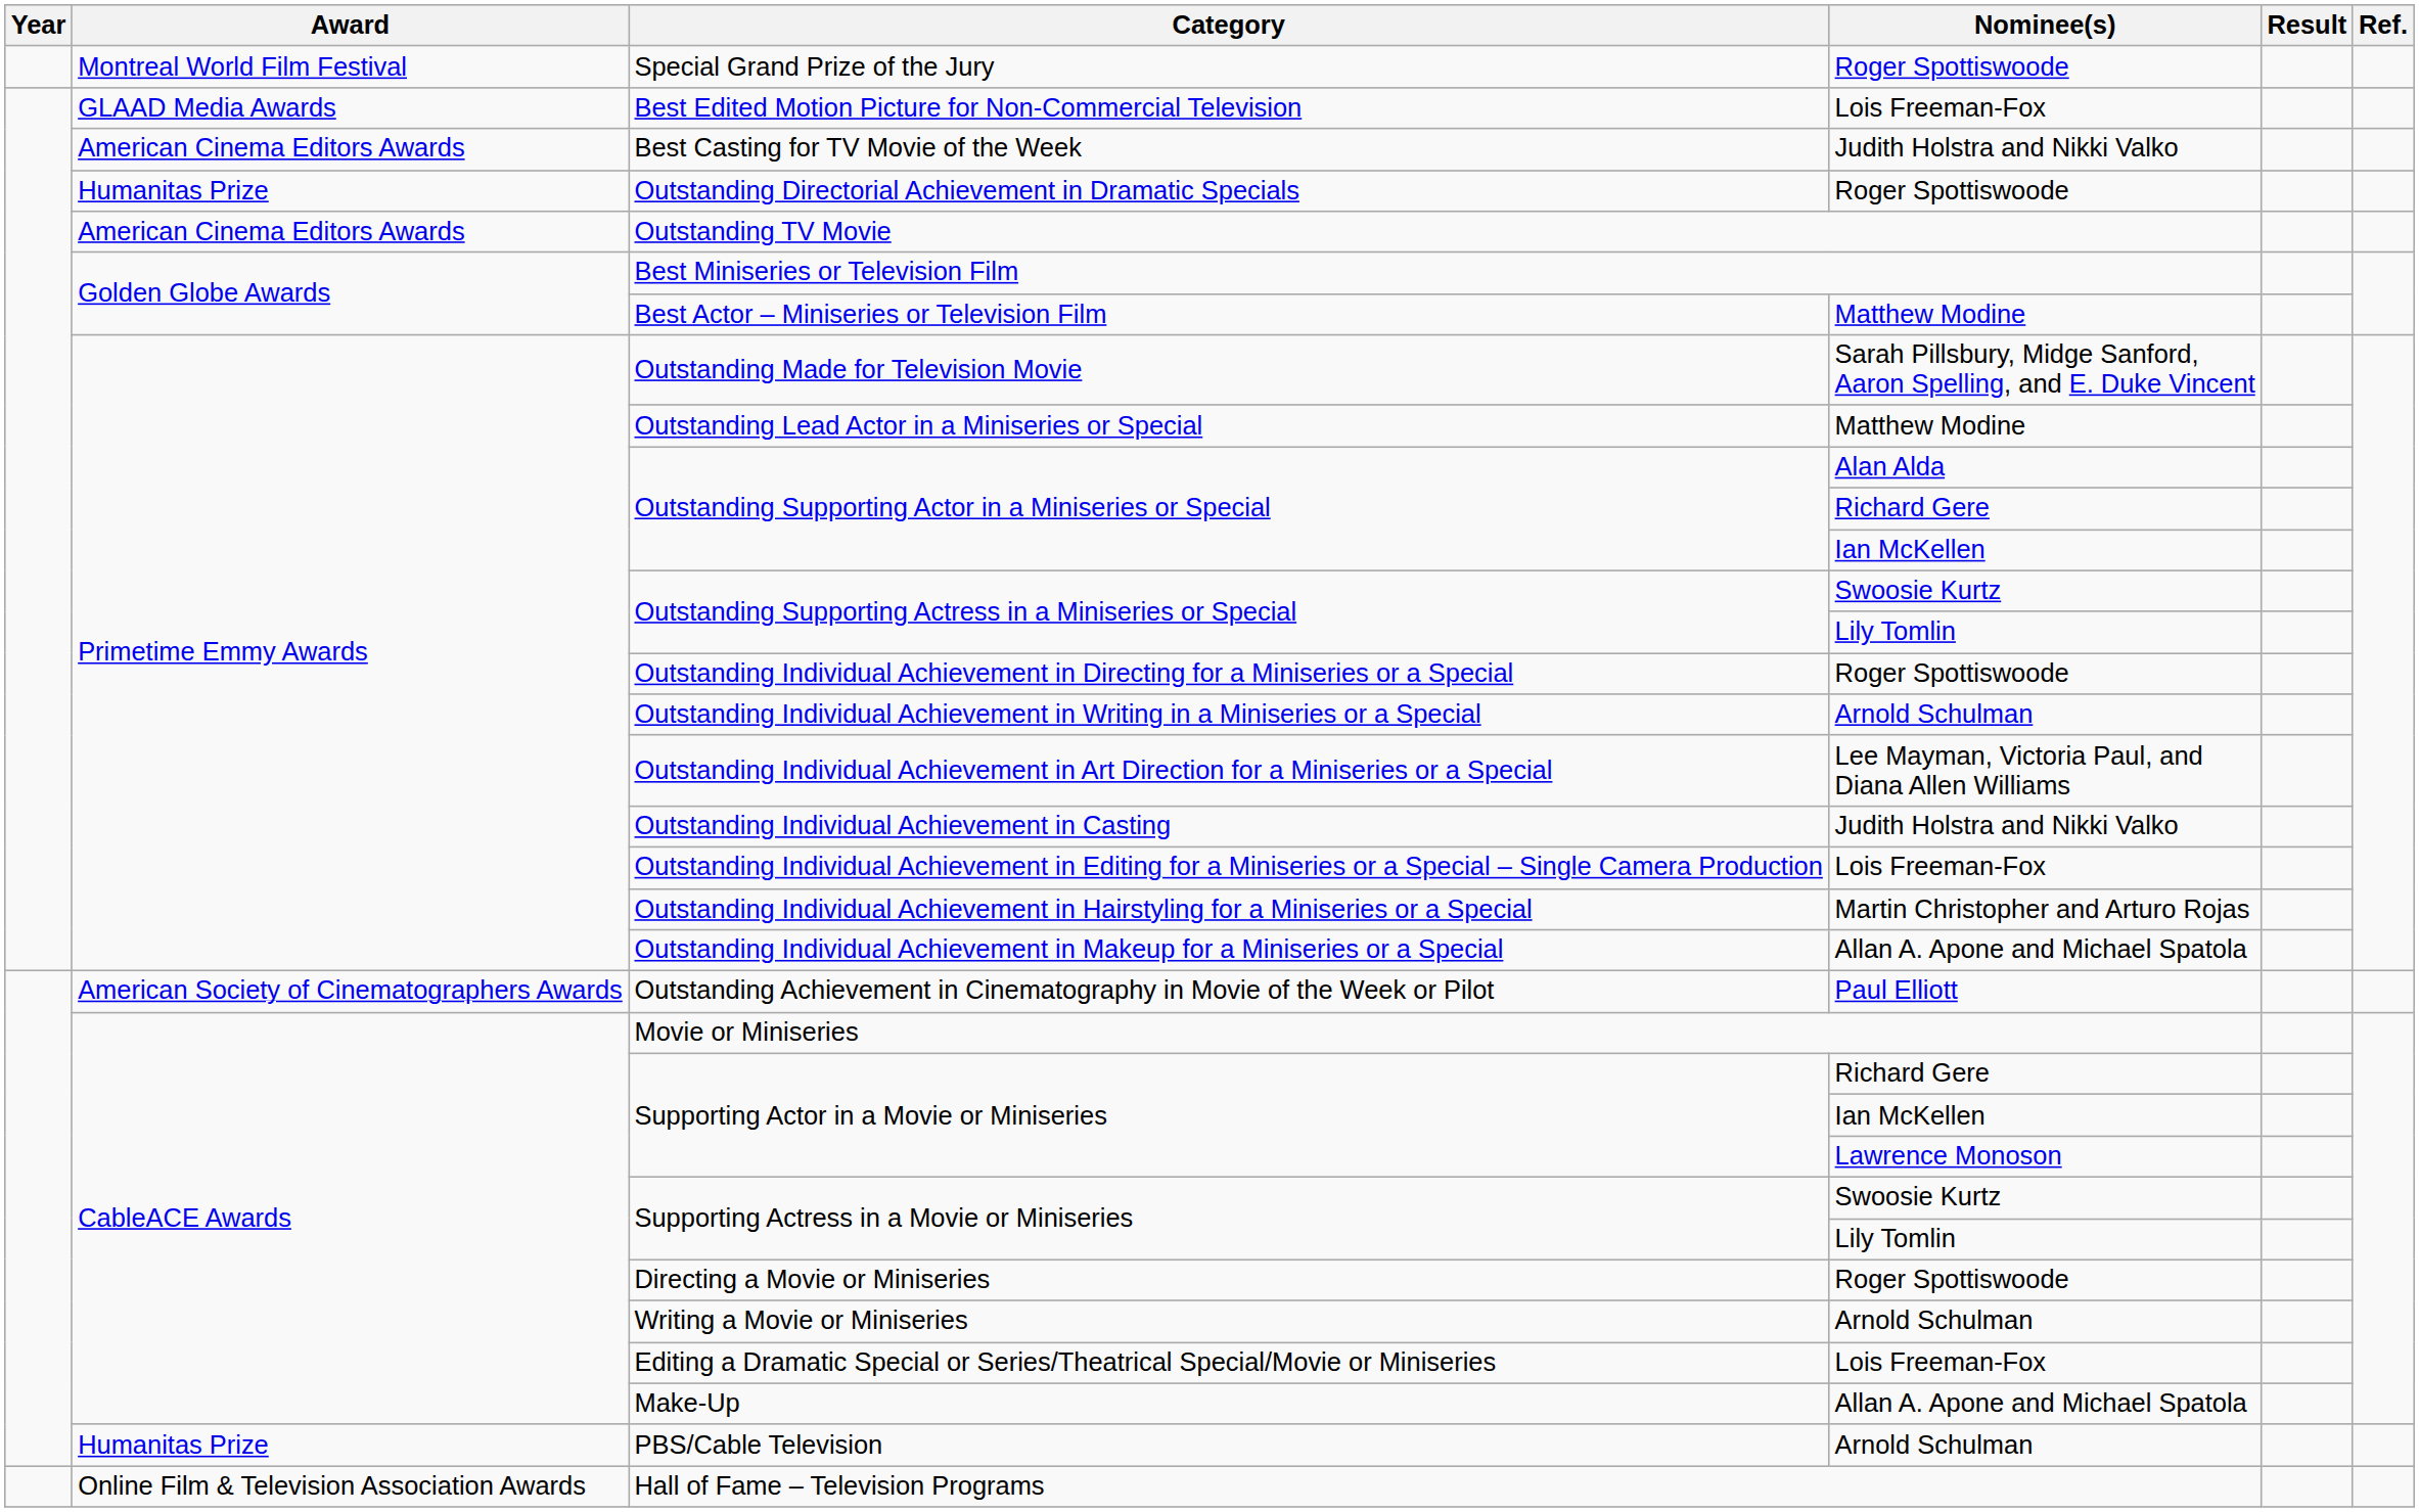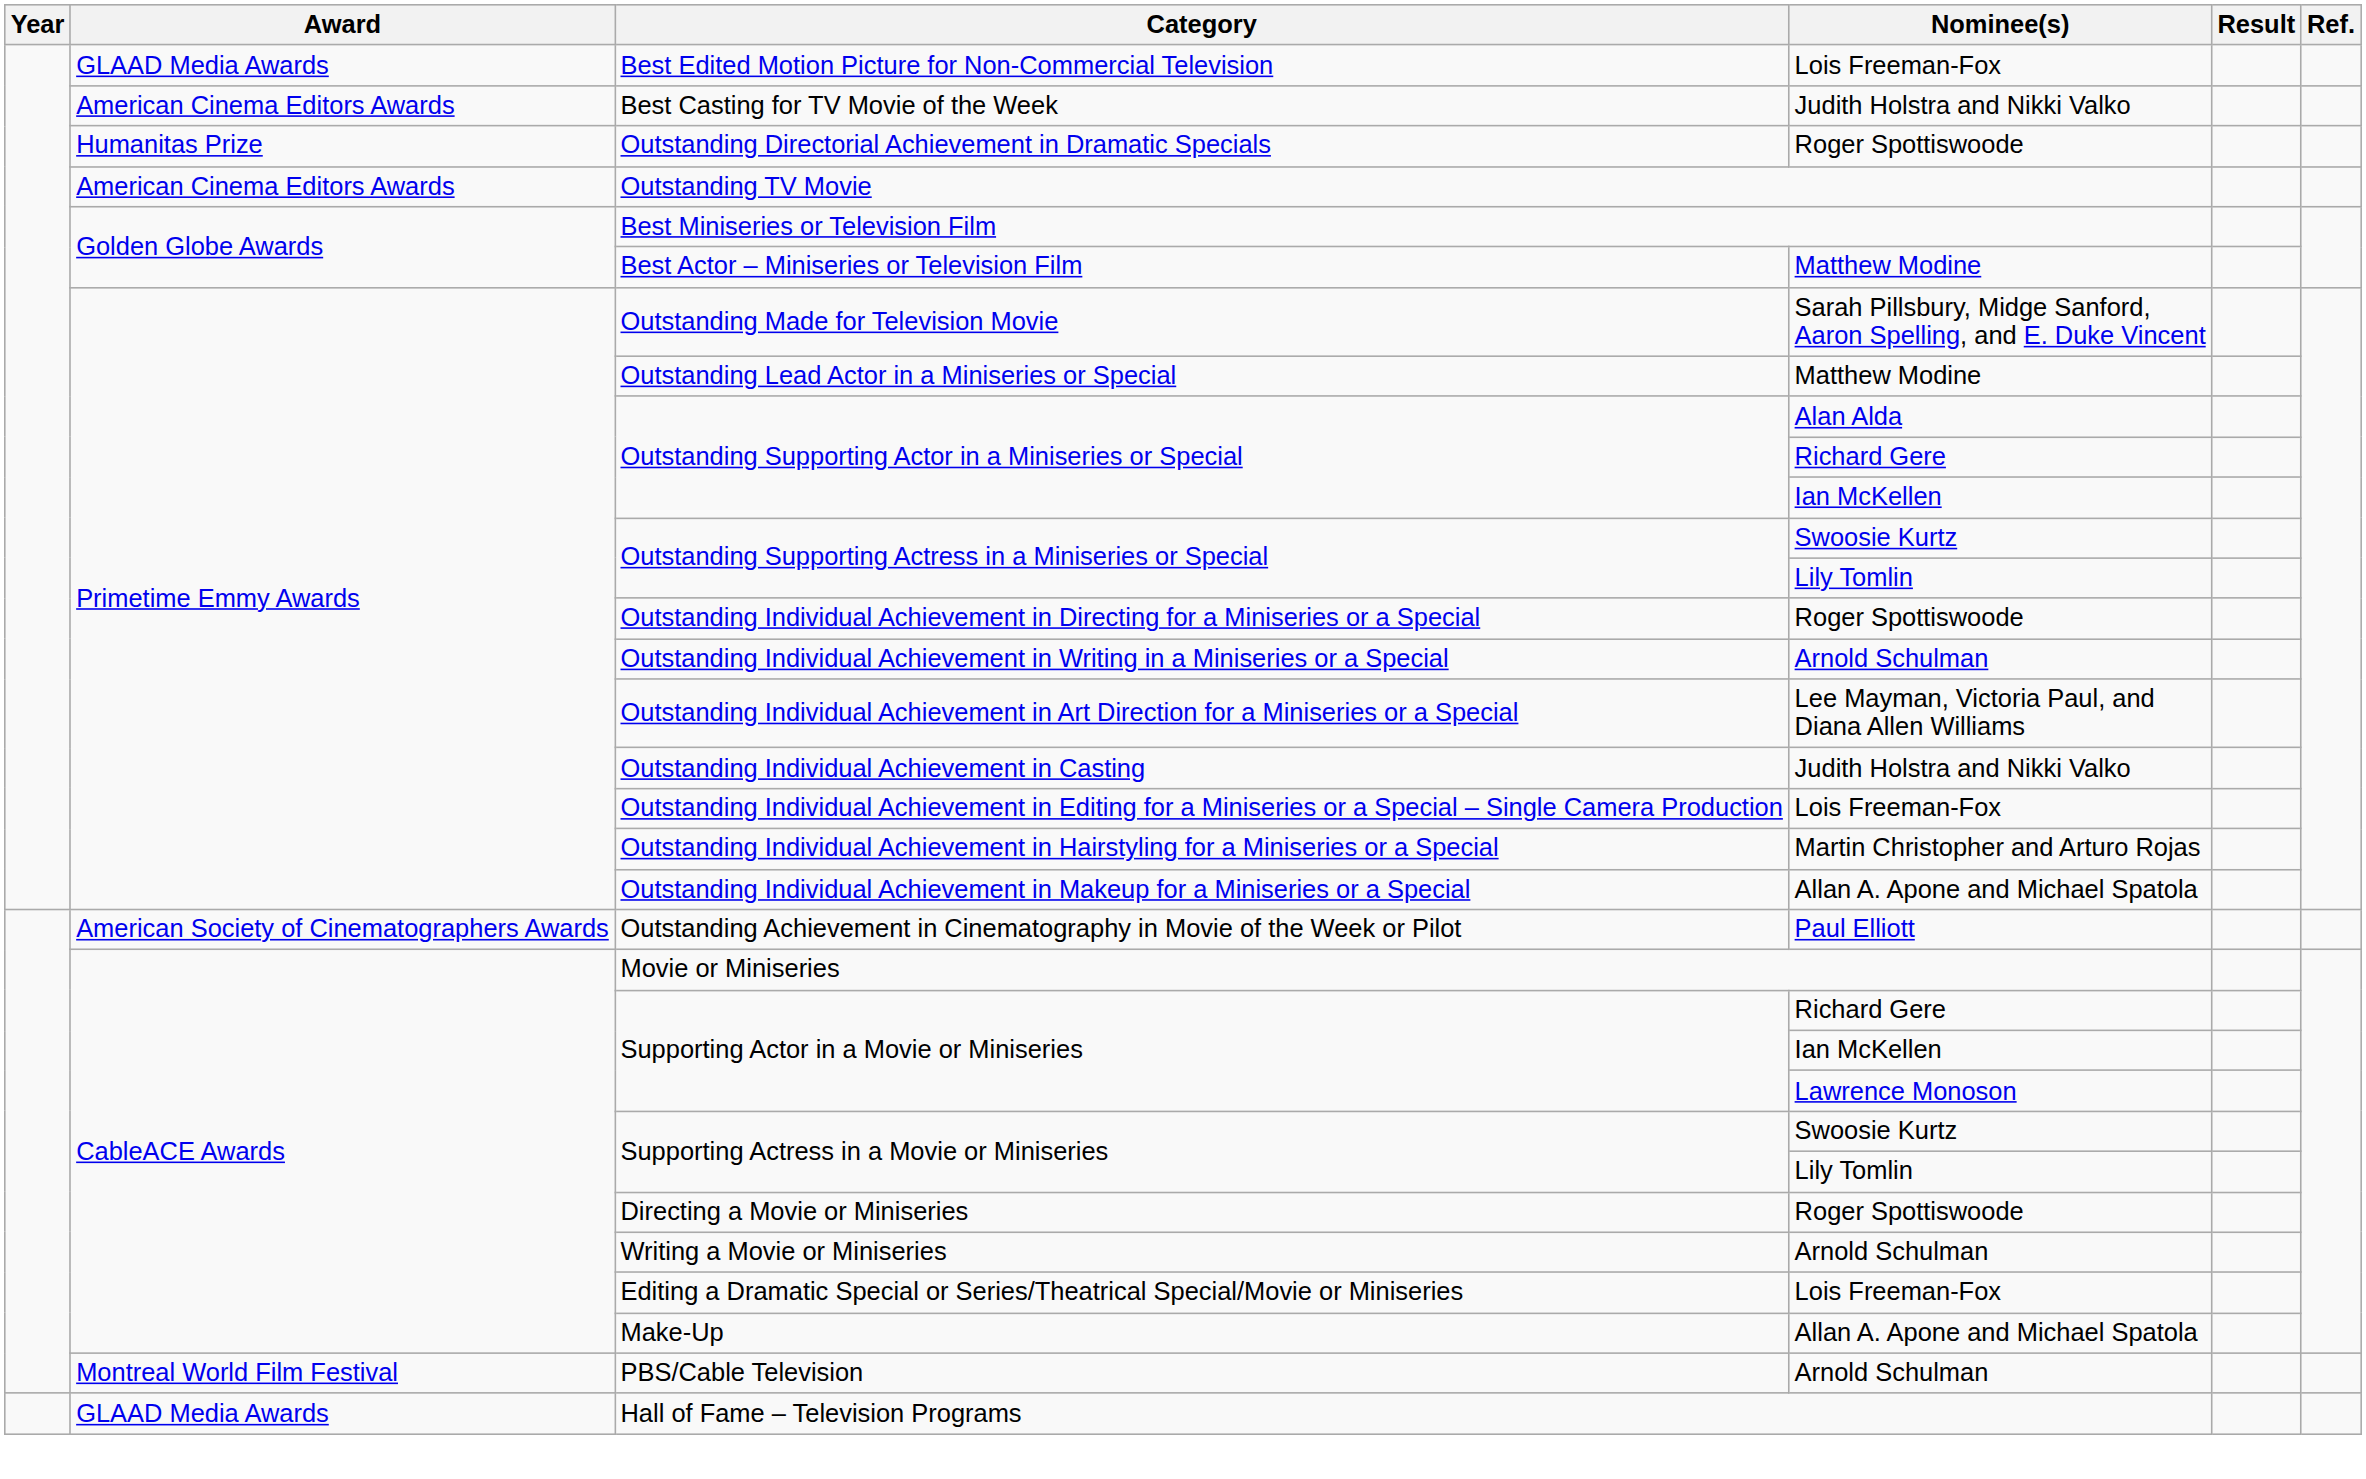- row: Montreal World Film Festival | Special Grand Prize of the Jury | Roger Spottiswoode
PBS/Cable Television | Award: Humanitas Prize -> Montreal World Film Festival
Hall of Fame – Television Programs | Award: Online Film & Television Association Awards -> GLAAD Media Awards
